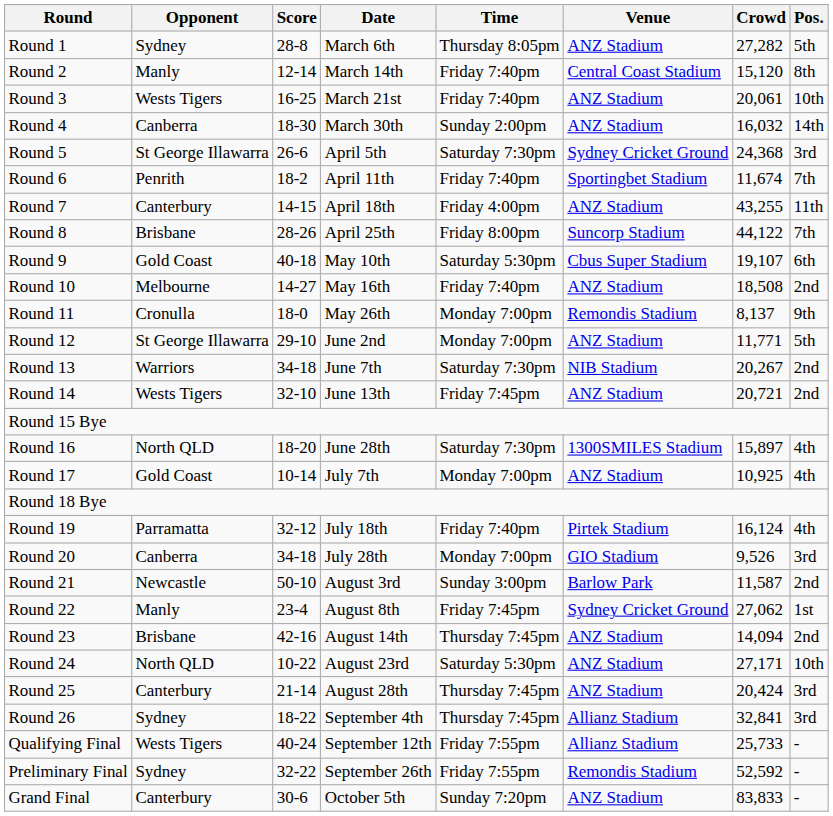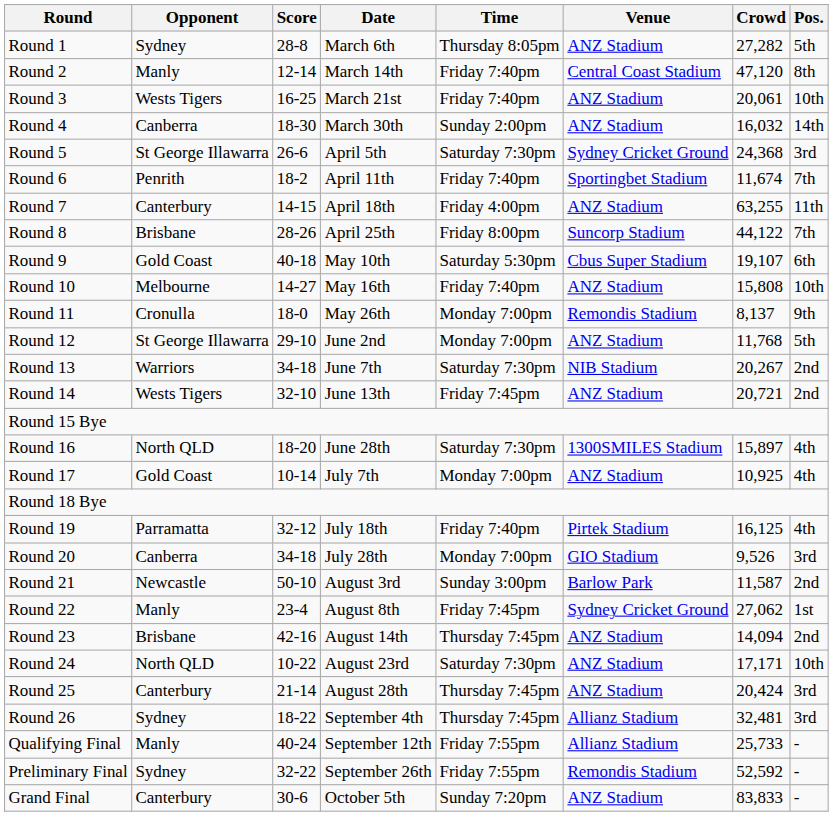Round 2 | Crowd: 15,120 -> 47,120
Round 7 | Crowd: 43,255 -> 63,255
Round 10 | Crowd: 18,508 -> 15,808
Round 10 | Pos.: 2nd -> 10th
Round 12 | Crowd: 11,771 -> 11,768
Round 19 | Crowd: 16,124 -> 16,125
Round 24 | Time: Saturday 5:30pm -> Saturday 7:30pm
Round 24 | Crowd: 27,171 -> 17,171
Round 26 | Crowd: 32,841 -> 32,481
Qualifying Final | Opponent: Wests Tigers -> Manly
